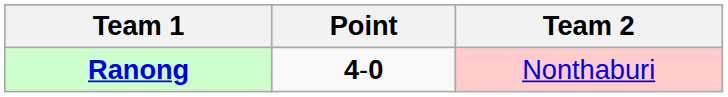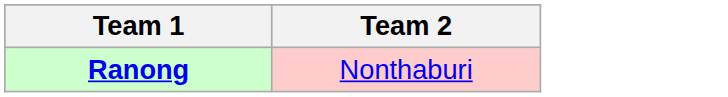- column: Point | 4-0
